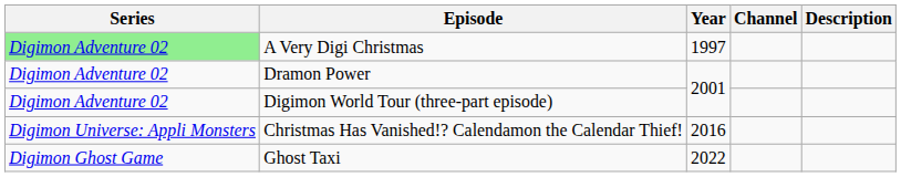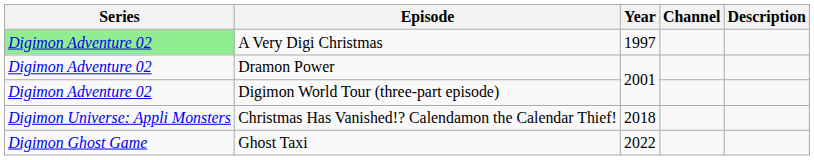Christmas Has Vanished!? Calendamon the Calendar Thief! | Year: 2016 -> 2018
